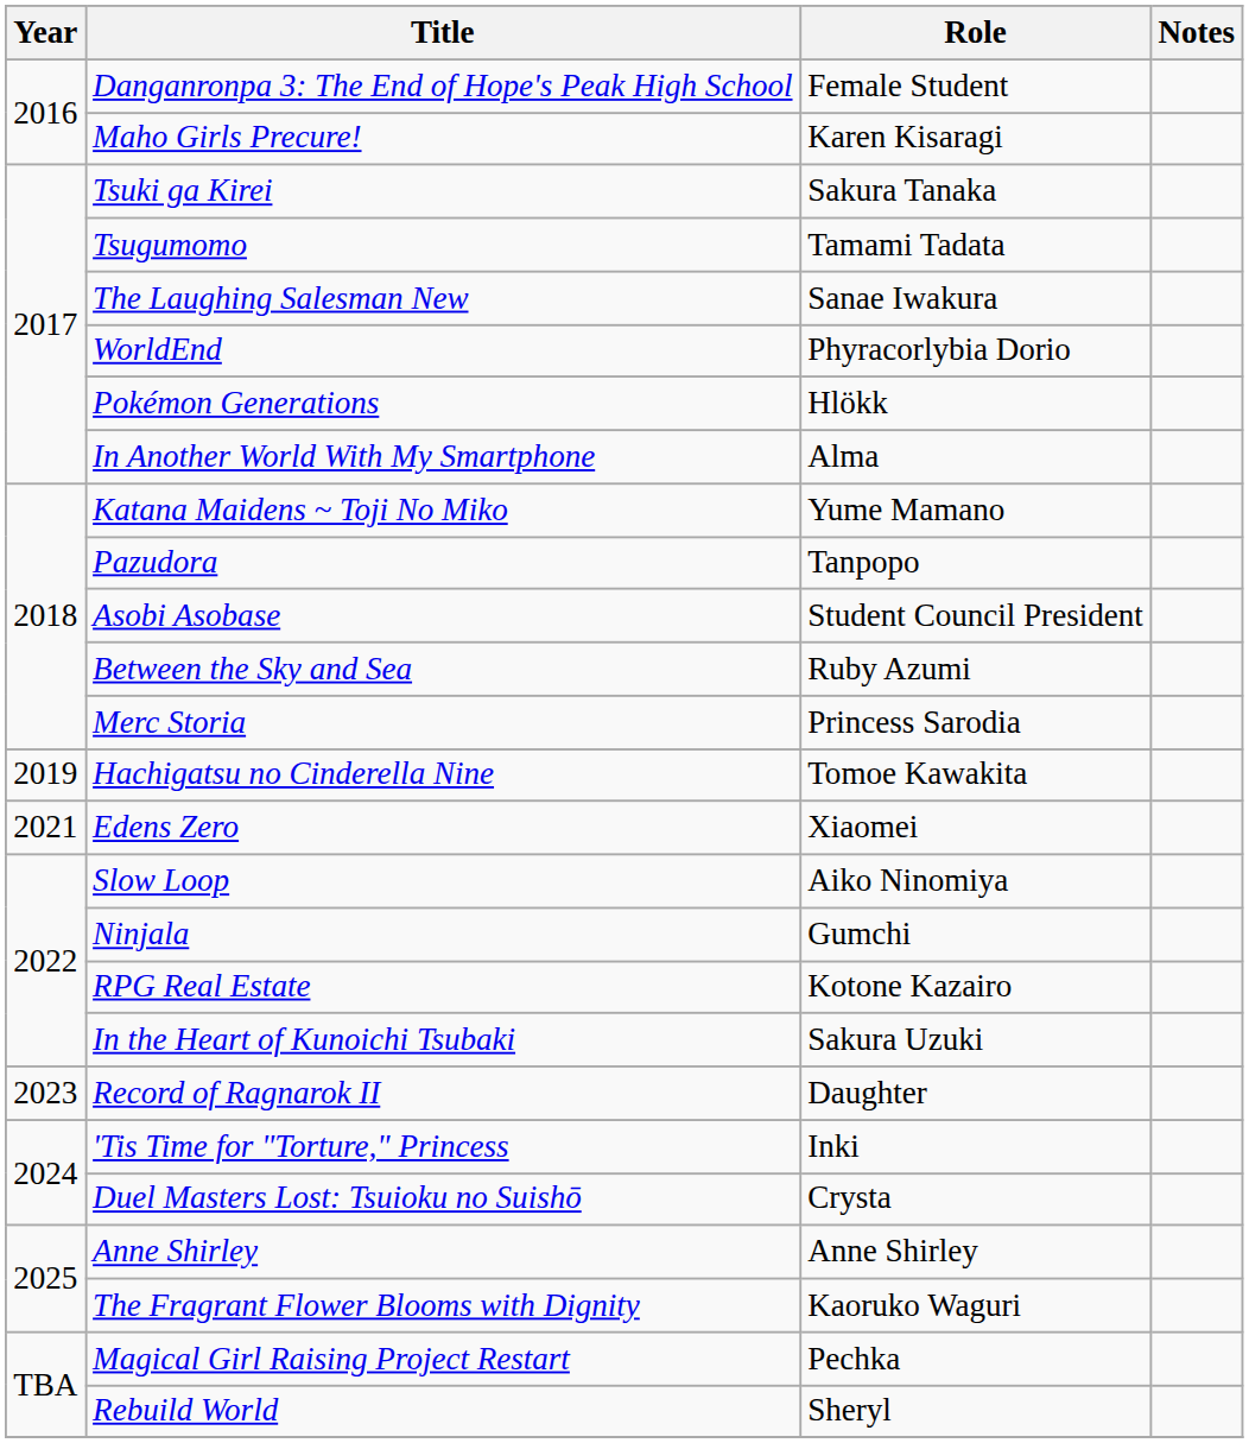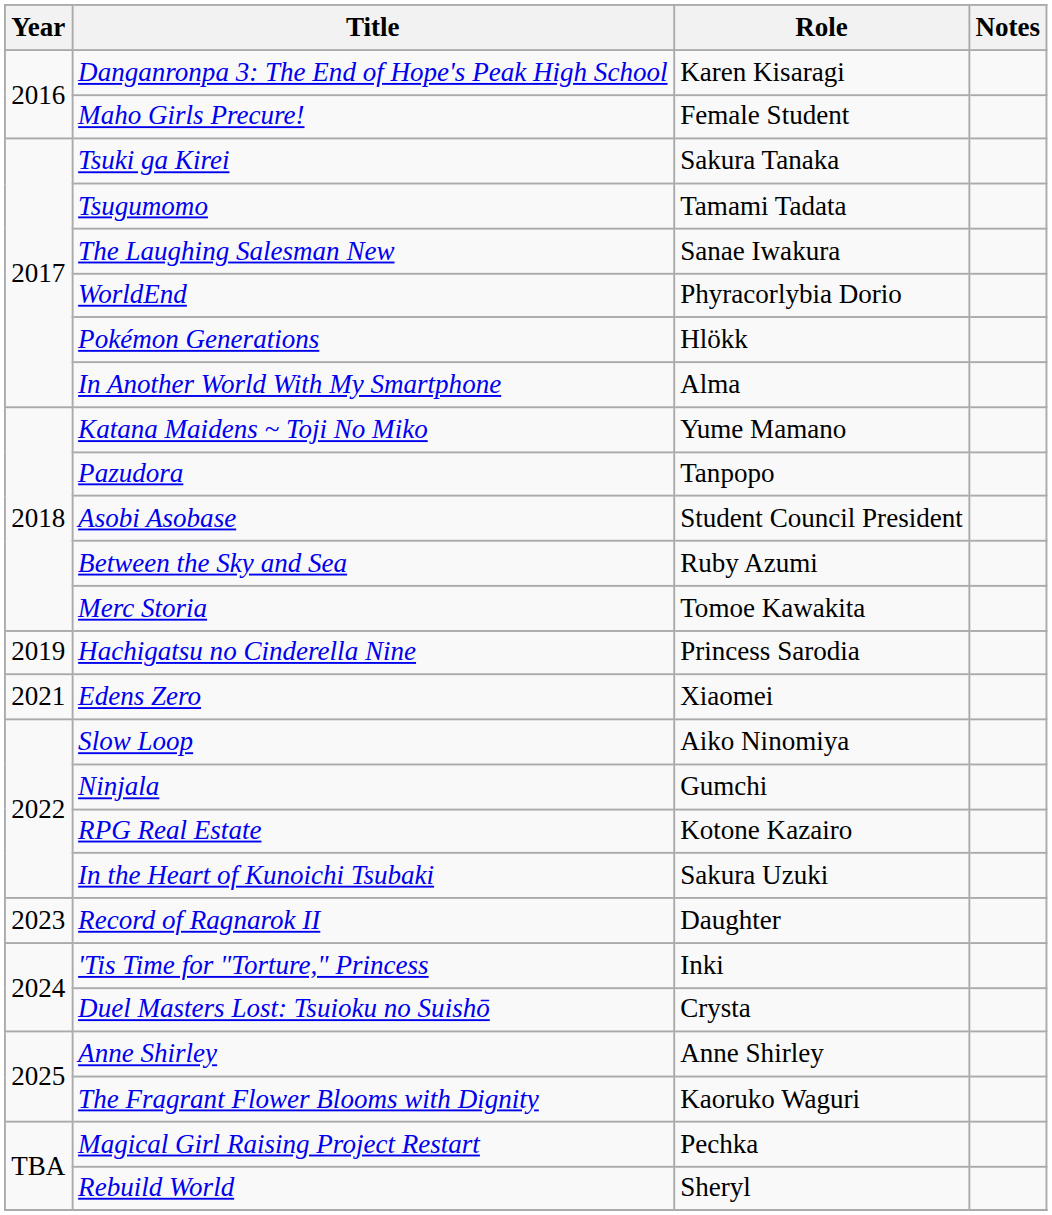Danganronpa 3: The End of Hope's Peak High School | Role: Female Student -> Karen Kisaragi
Maho Girls Precure! | Role: Karen Kisaragi -> Female Student
Merc Storia | Role: Princess Sarodia -> Tomoe Kawakita
Hachigatsu no Cinderella Nine | Role: Tomoe Kawakita -> Princess Sarodia
